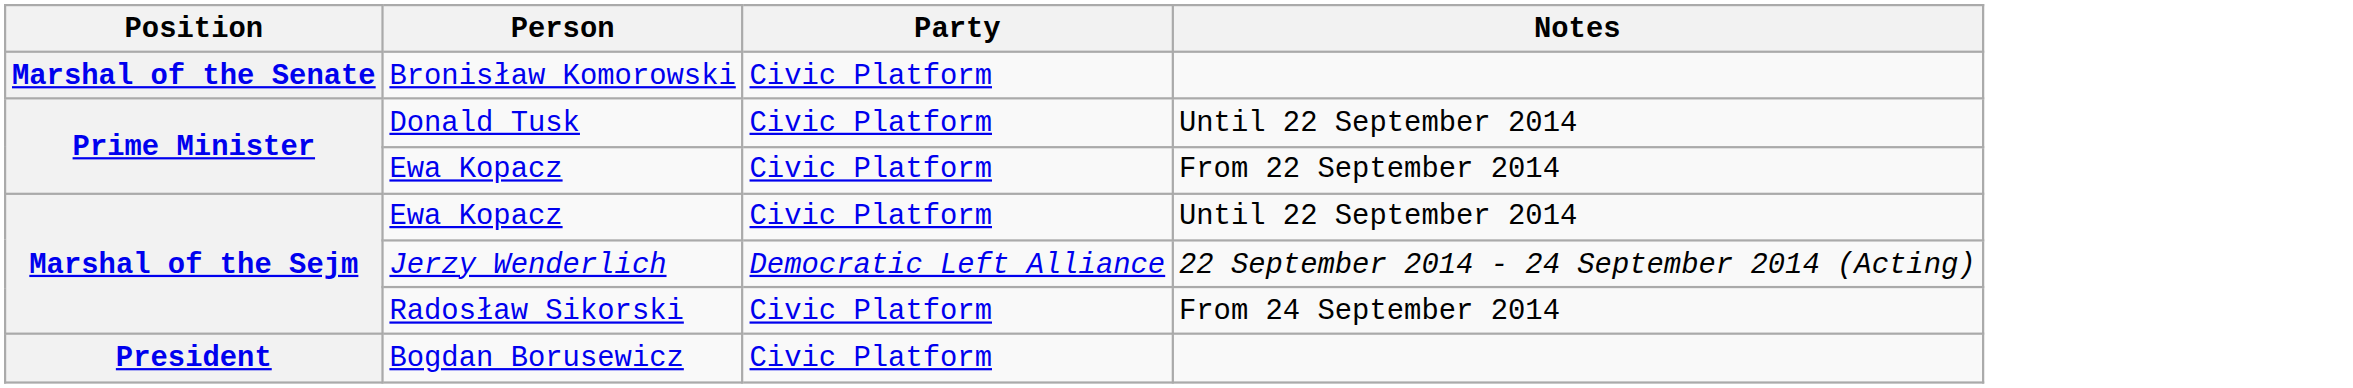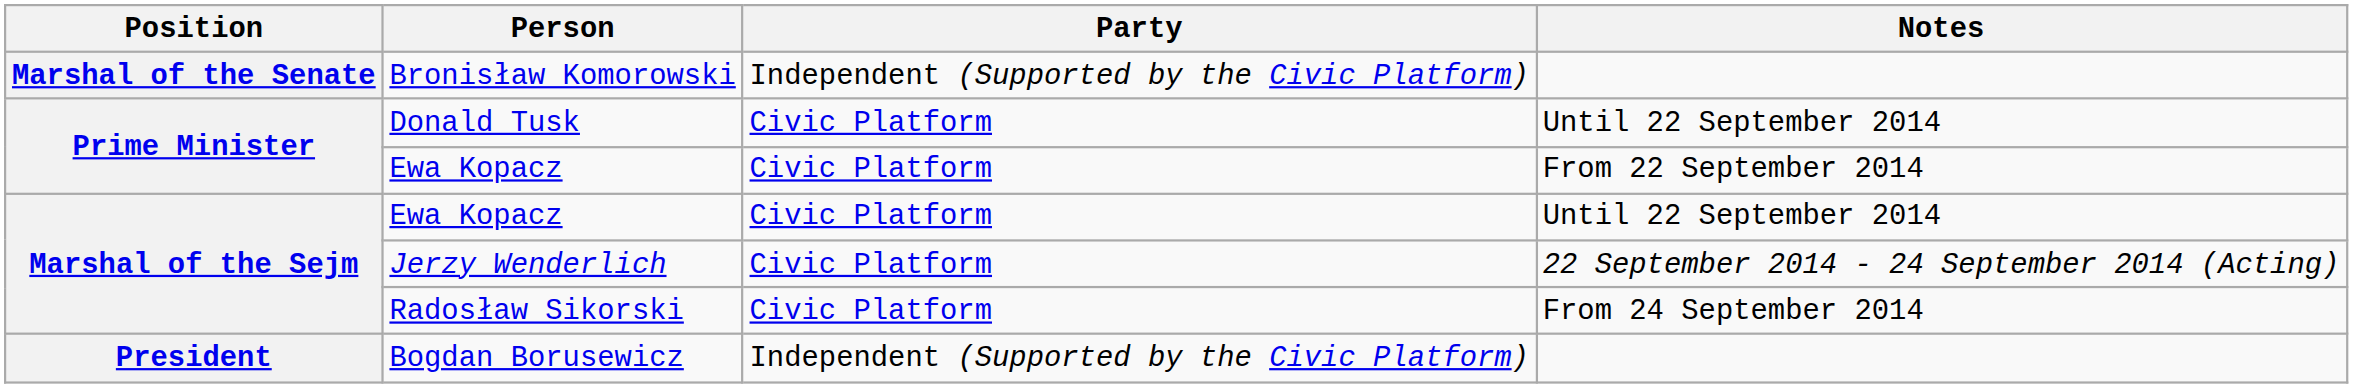Bronisław Komorowski | Party: Civic Platform -> Independent (Supported by the Civic Platform)
Jerzy Wenderlich | Party: Democratic Left Alliance -> Civic Platform
Bogdan Borusewicz | Party: Civic Platform -> Independent (Supported by the Civic Platform)
